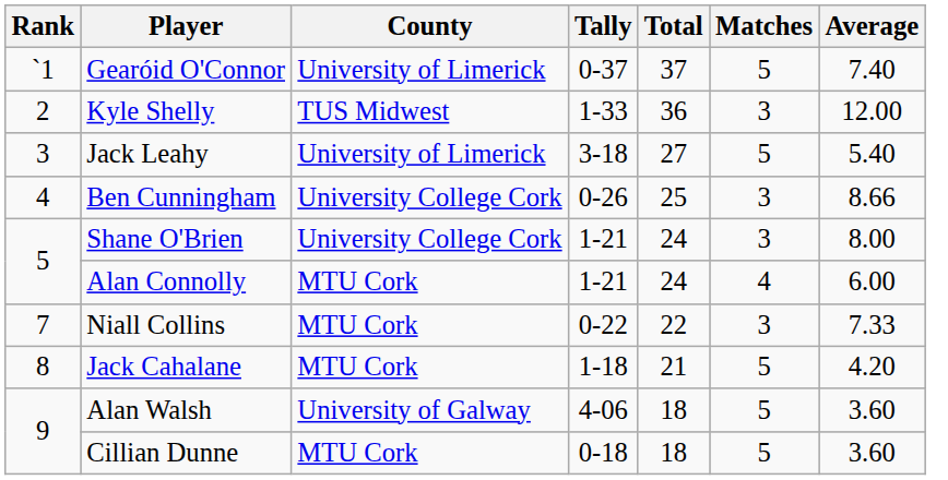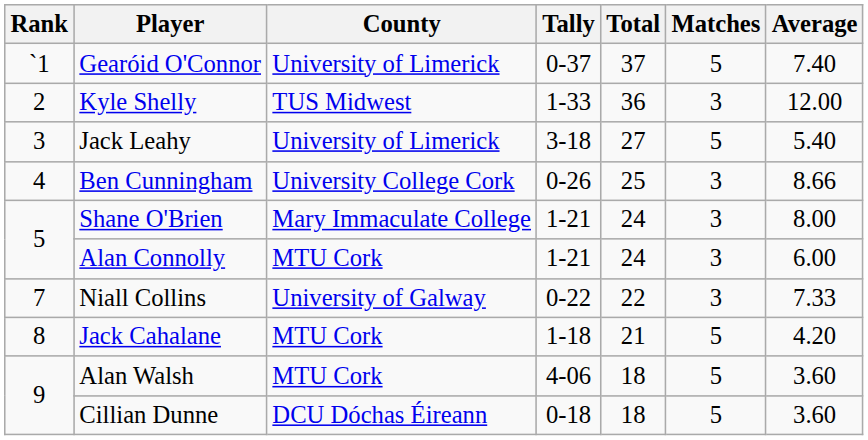Shane O'Brien | County: University College Cork -> Mary Immaculate College
Alan Connolly | Matches: 4 -> 3
Niall Collins | County: MTU Cork -> University of Galway
Alan Walsh | County: University of Galway -> MTU Cork
Cillian Dunne | County: MTU Cork -> DCU Dóchas Éireann
